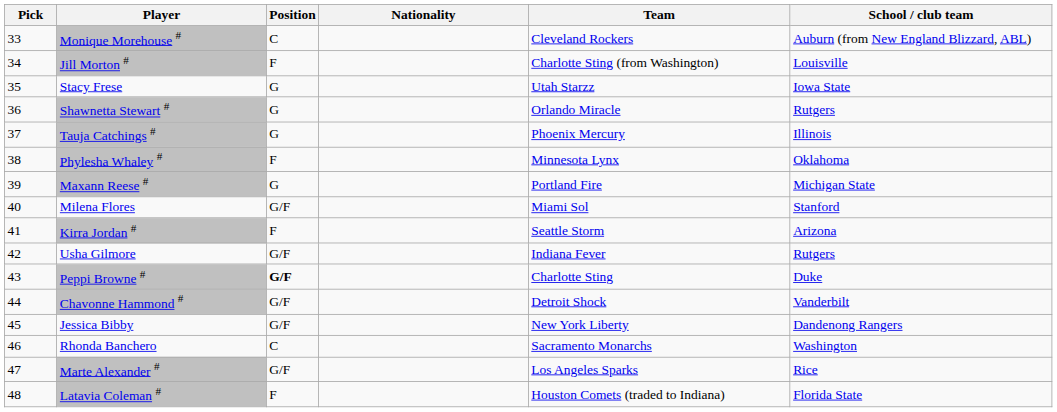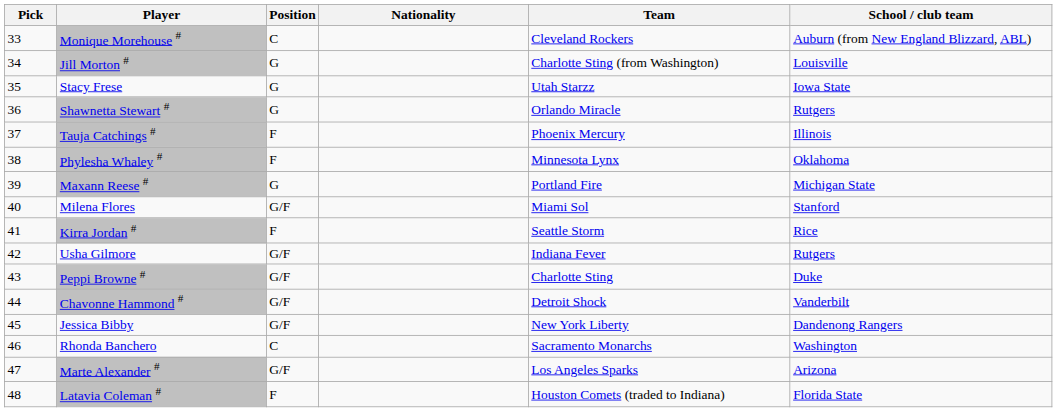Jill Morton # | Position: F -> G
Tauja Catchings # | Position: G -> F
Kirra Jordan # | School / club team: Arizona -> Rice
Peppi Browne # | Position: bold -> normal
Marte Alexander # | School / club team: Rice -> Arizona
